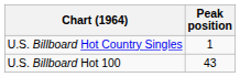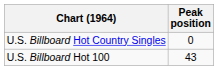U.S. Billboard Hot Country Singles | Peak position: 1 -> 0
